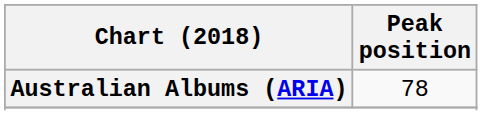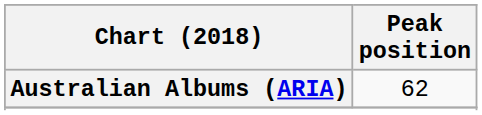Australian Albums (ARIA) | Peak position: 78 -> 62
